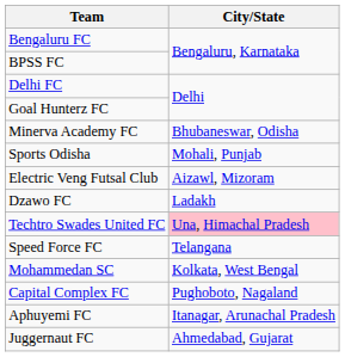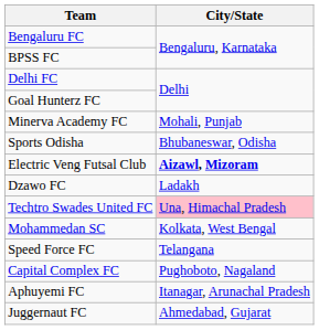Minerva Academy FC | City/State: Bhubaneswar, Odisha -> Mohali, Punjab
Sports Odisha | City/State: Mohali, Punjab -> Bhubaneswar, Odisha
Electric Veng Futsal Club | City/State: normal -> bold
rows swapped: Speed Force FC <-> Mohammedan SC
